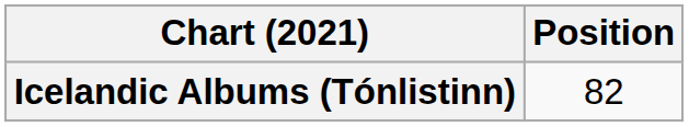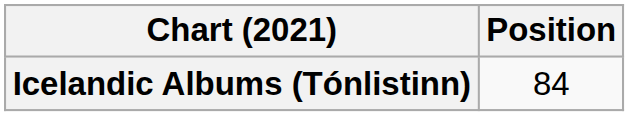Icelandic Albums (Tónlistinn) | Position: 82 -> 84
